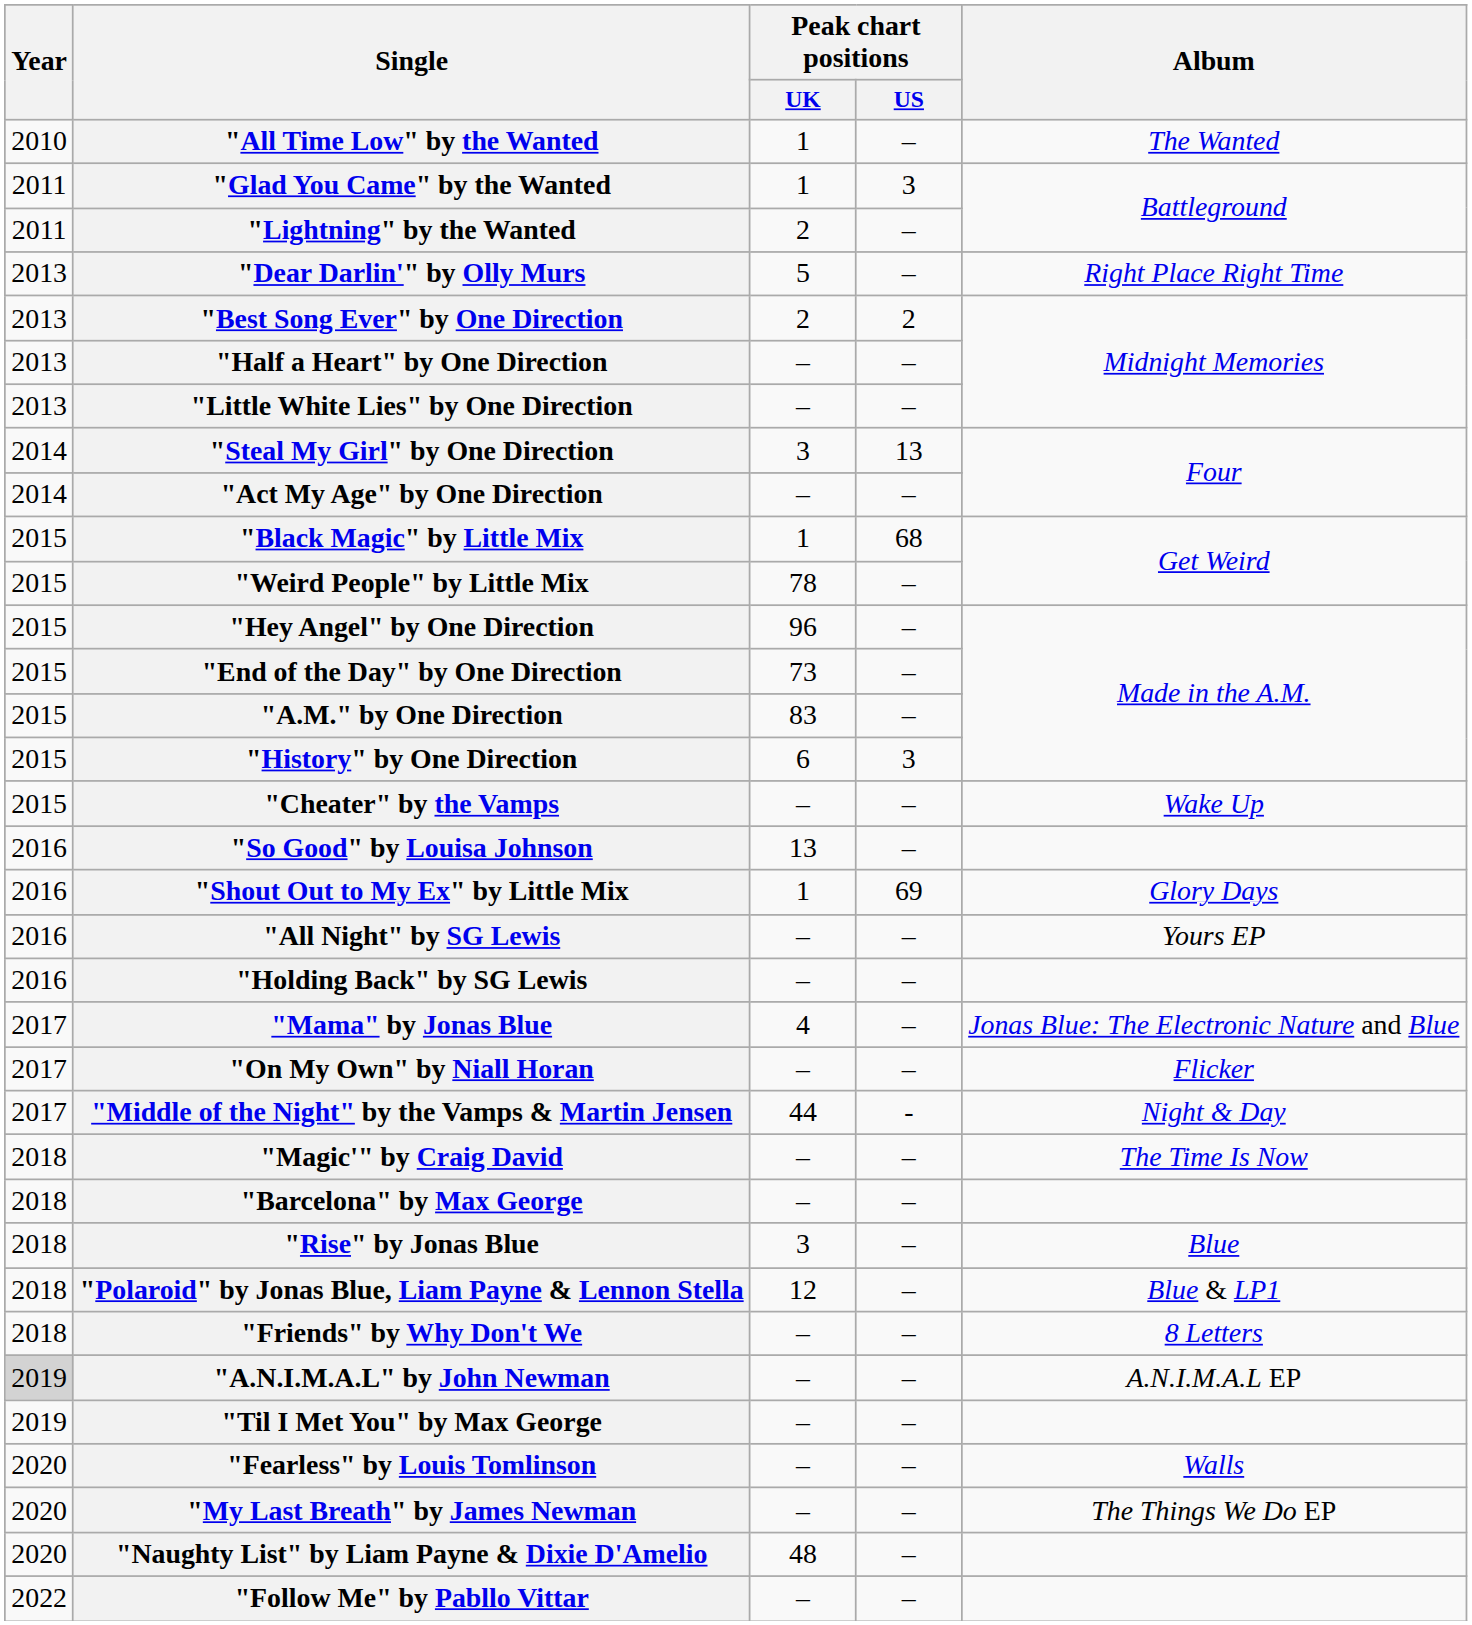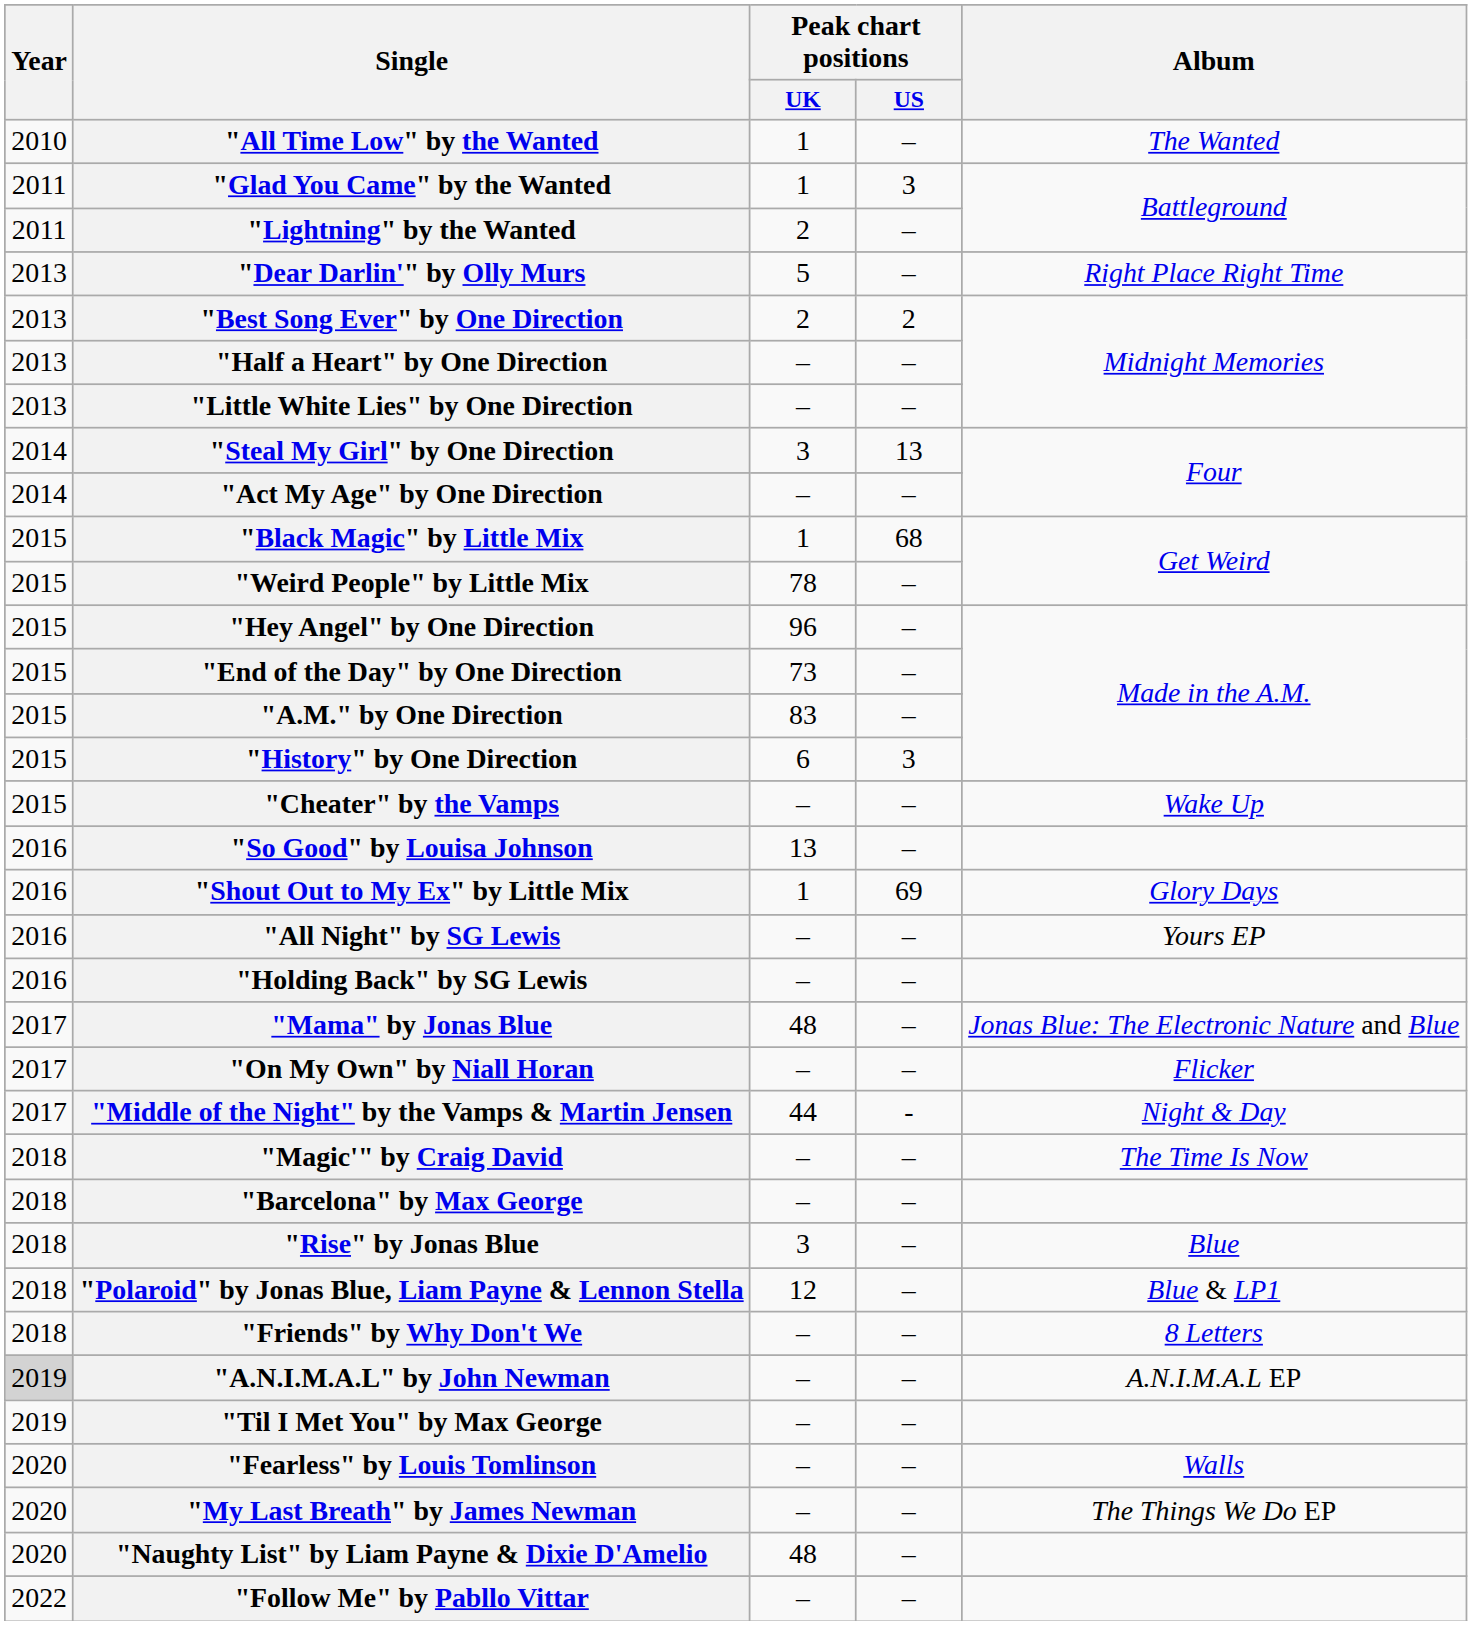"Mama" by Jonas Blue | Peak chart positions / UK: 4 -> 48
